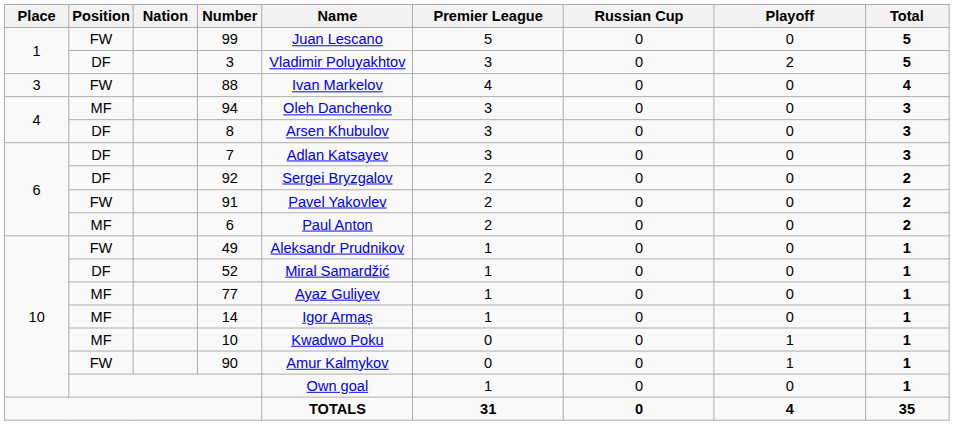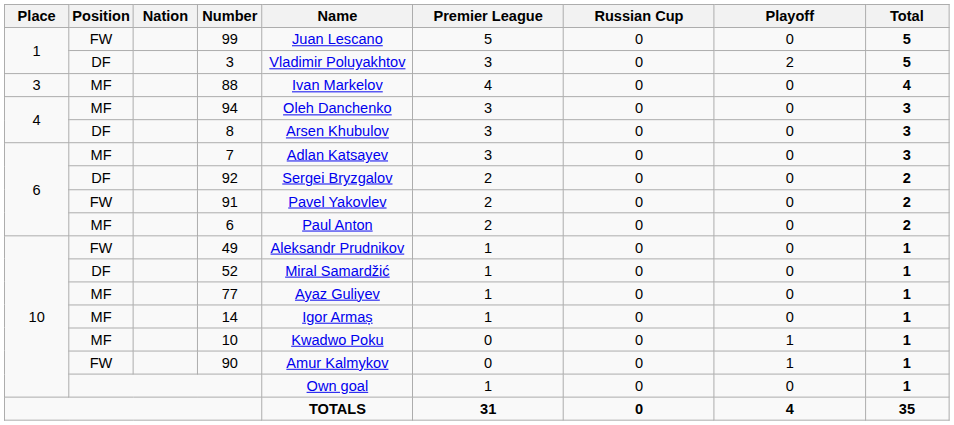88 | Position: FW -> MF
7 | Position: DF -> MF
